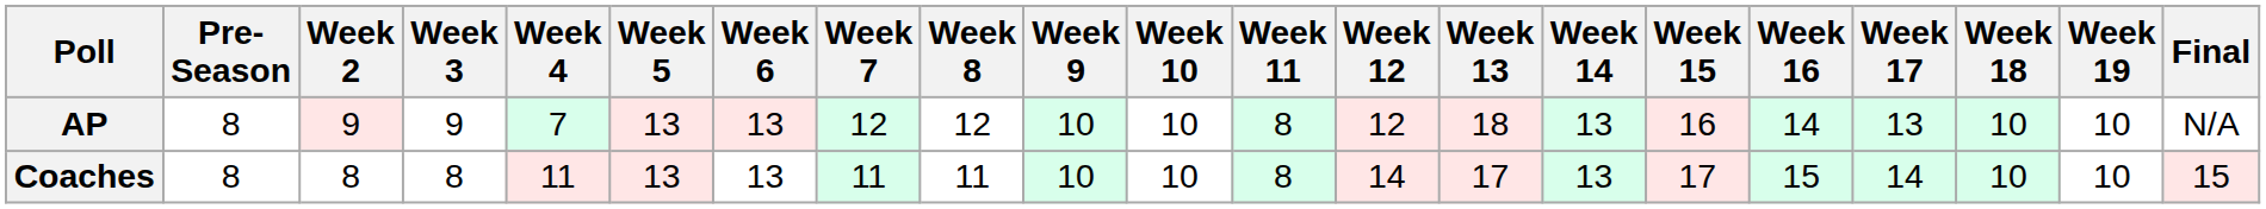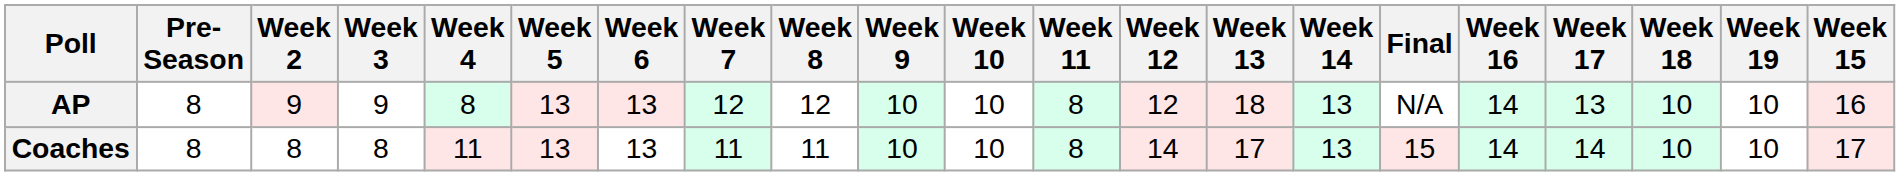columns swapped: Week 15 <-> Final
AP | Week 4: 7 -> 8
Coaches | Week 16: 15 -> 14
